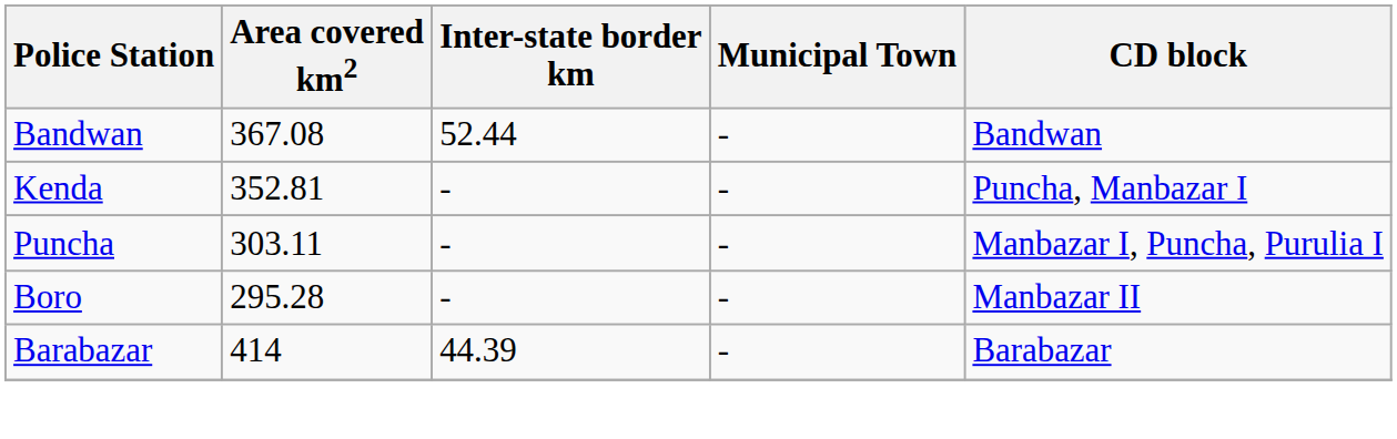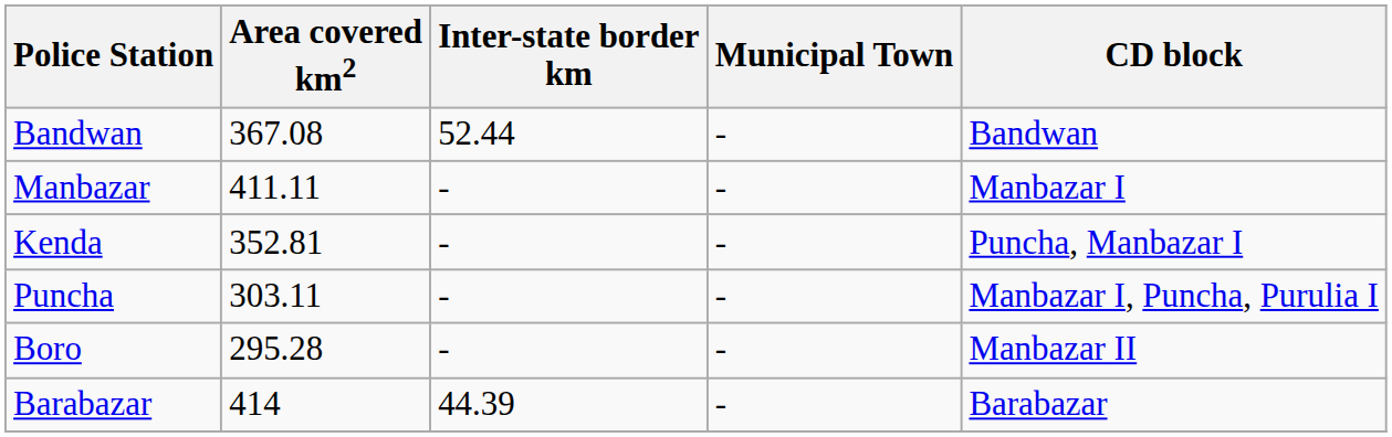+ row: Manbazar | 411.11 | - | - | Manbazar I
